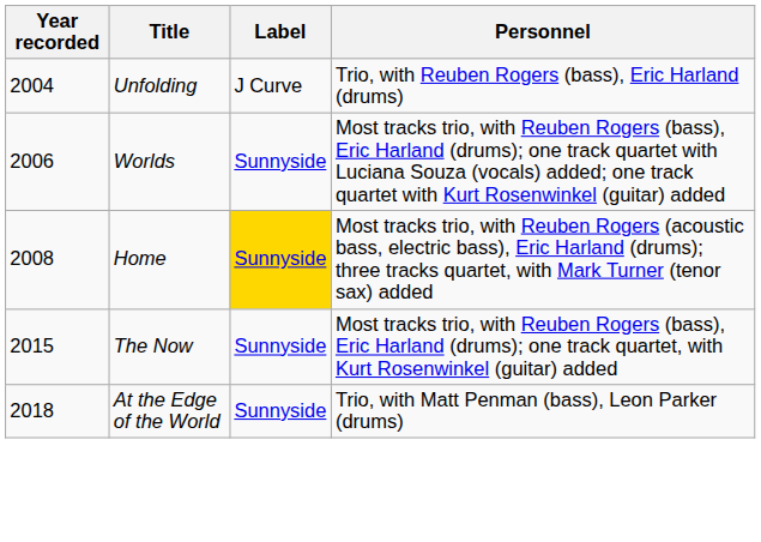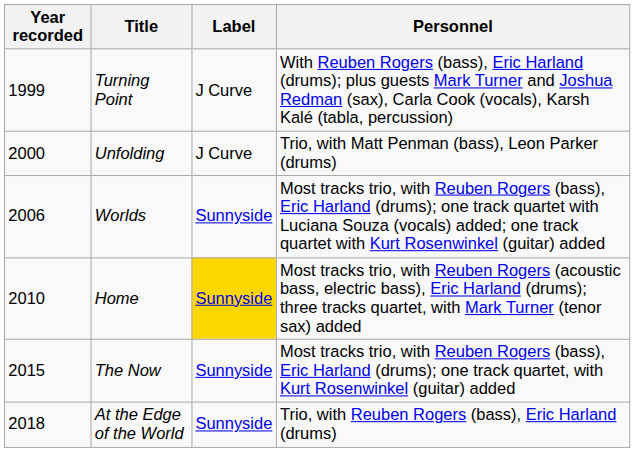+ row: 1999 | Turning Point | J Curve | With Reuben Rogers (bass), Eric Harland (drums); plus guests Mark Turner and Joshua Redman (sax), Carla Cook (vocals), Karsh Kalé (tabla, percussion)
Unfolding | Year recorded: 2004 -> 2000
Unfolding | Personnel: Trio, with Reuben Rogers (bass), Eric Harland (drums) -> Trio, with Matt Penman (bass), Leon Parker (drums)
Home | Year recorded: 2008 -> 2010
At the Edge of the World | Personnel: Trio, with Matt Penman (bass), Leon Parker (drums) -> Trio, with Reuben Rogers (bass), Eric Harland (drums)
